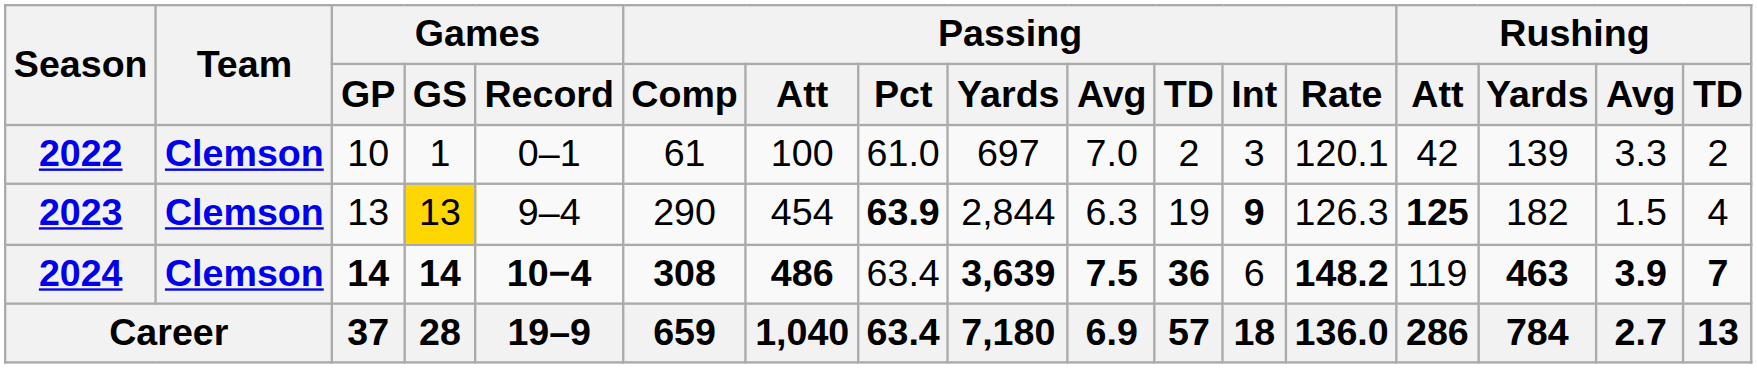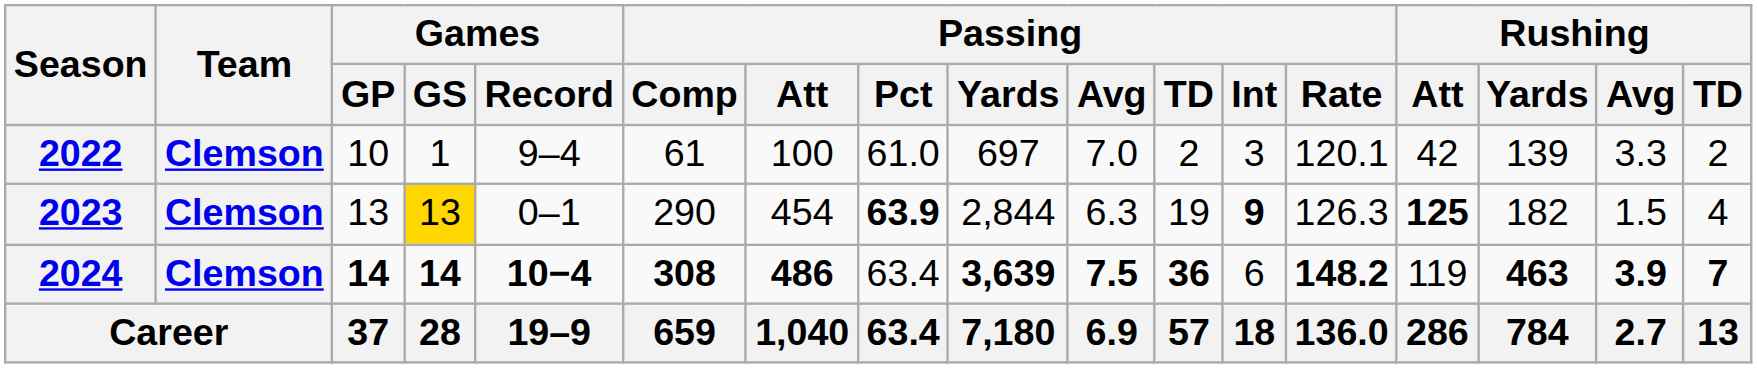2022 | Games / Record: 0–1 -> 9–4
2023 | Games / Record: 9–4 -> 0–1
